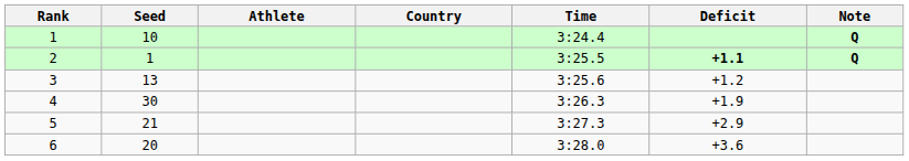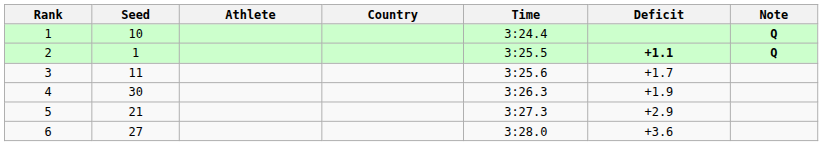3 | Seed: 13 -> 11
3 | Deficit: +1.2 -> +1.7
6 | Seed: 20 -> 27
